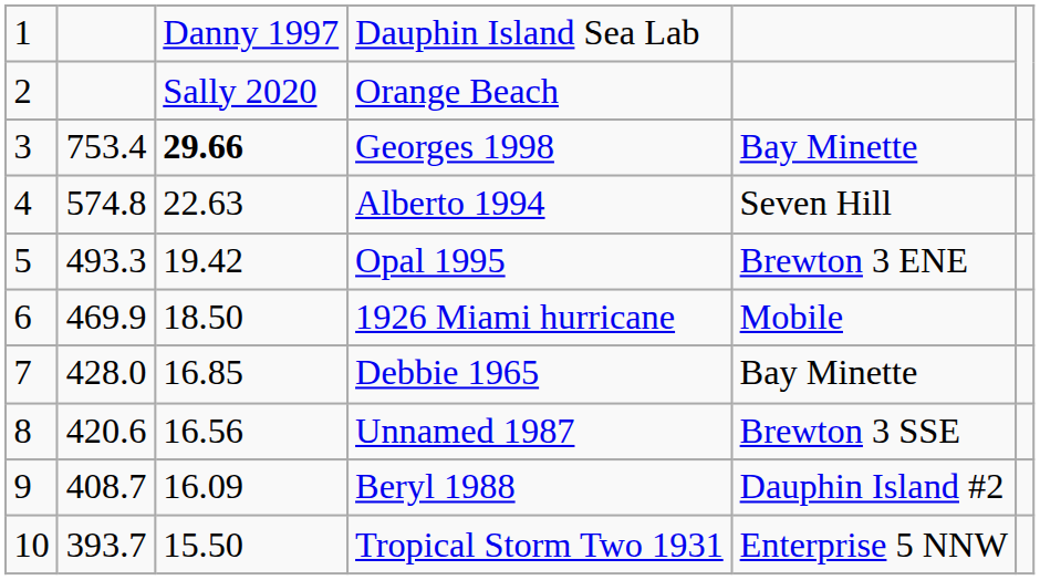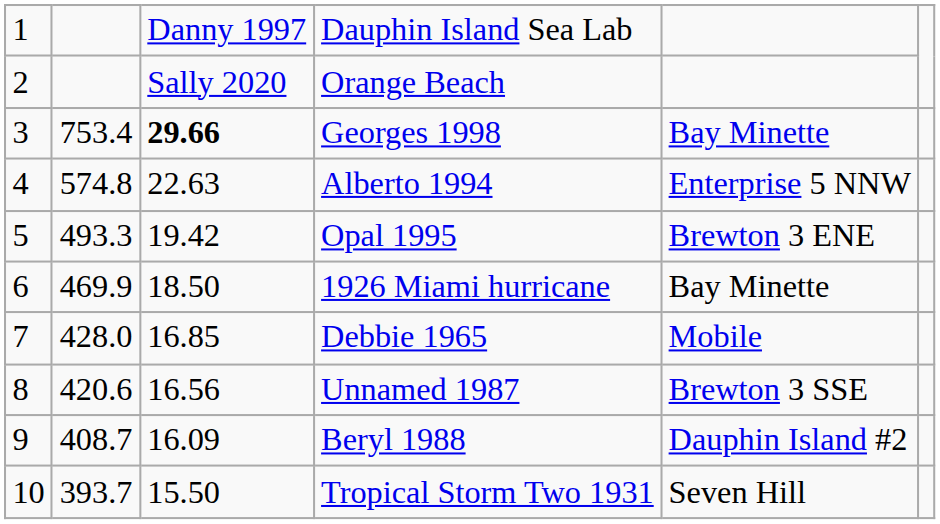Alberto 1994 | column 5: Seven Hill -> Enterprise 5 NNW
1926 Miami hurricane | column 5: Mobile -> Bay Minette
Debbie 1965 | column 5: Bay Minette -> Mobile
Tropical Storm Two 1931 | column 5: Enterprise 5 NNW -> Seven Hill
